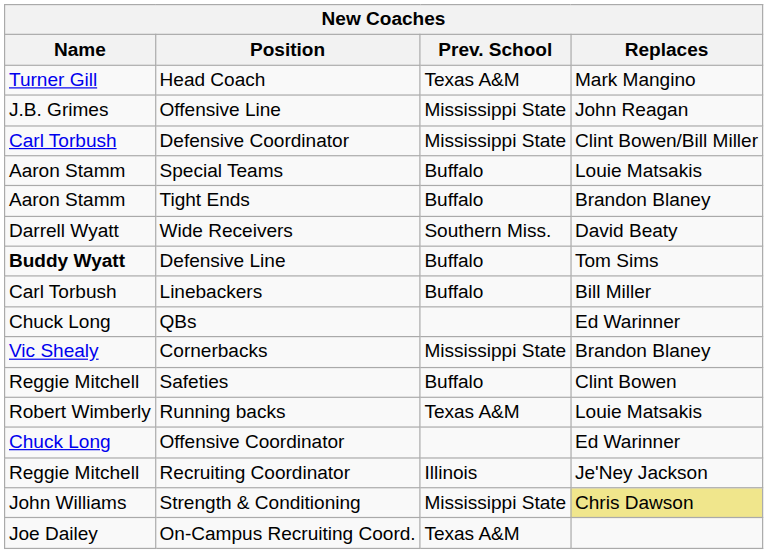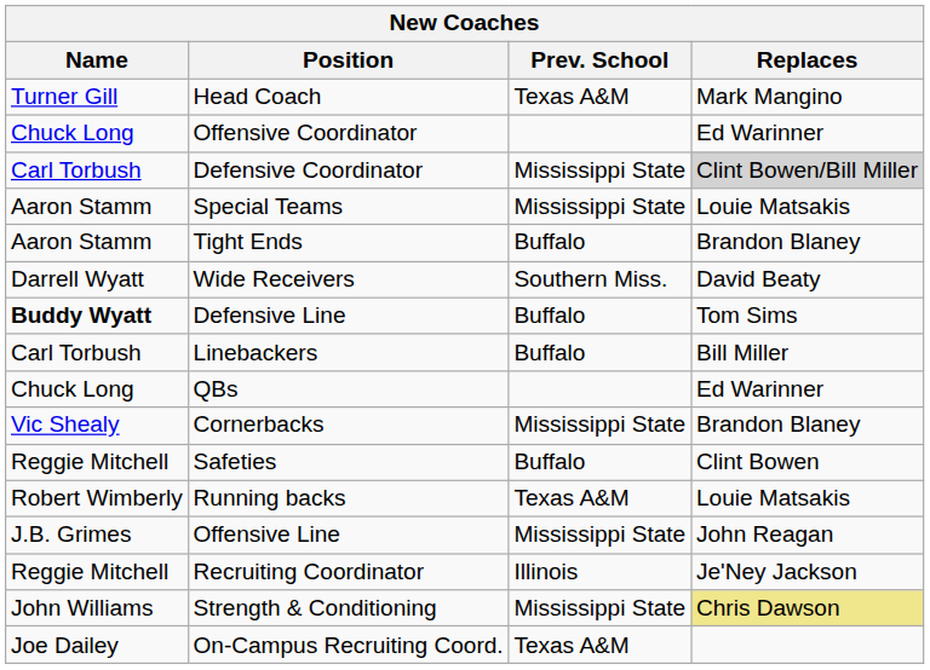rows swapped: Offensive Coordinator <-> Offensive Line
Defensive Coordinator | Replaces: no background -> lightgrey background
Special Teams | Prev. School: Buffalo -> Mississippi State
